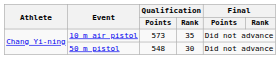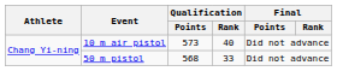10 m air pistol | Qualification / Rank: 35 -> 40
50 m pistol | Qualification / Points: 548 -> 568
50 m pistol | Qualification / Rank: 30 -> 33
